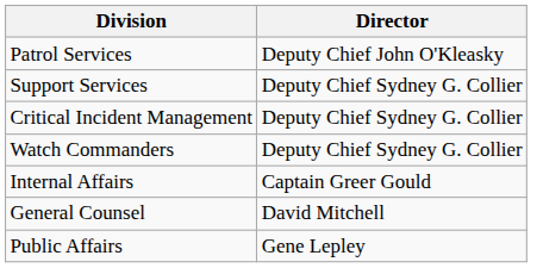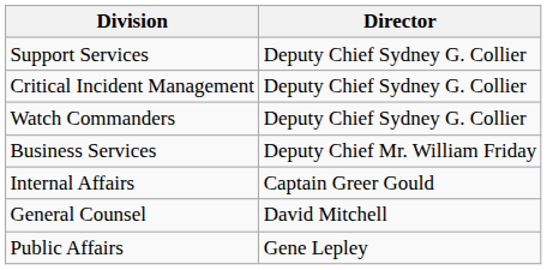- row: Patrol Services | Deputy Chief John O'Kleasky
+ row: Business Services | Deputy Chief Mr. William Friday
